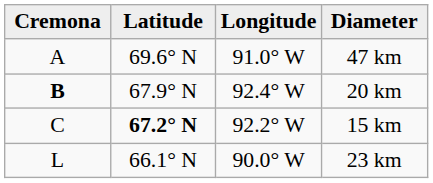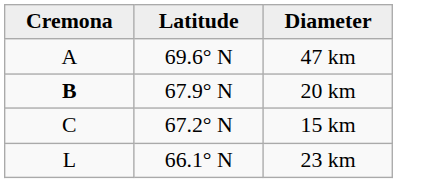- column: Longitude | 91.0° W | 92.4° W | 92.2° W | 90.0° W
15 km | Latitude: bold -> normal
